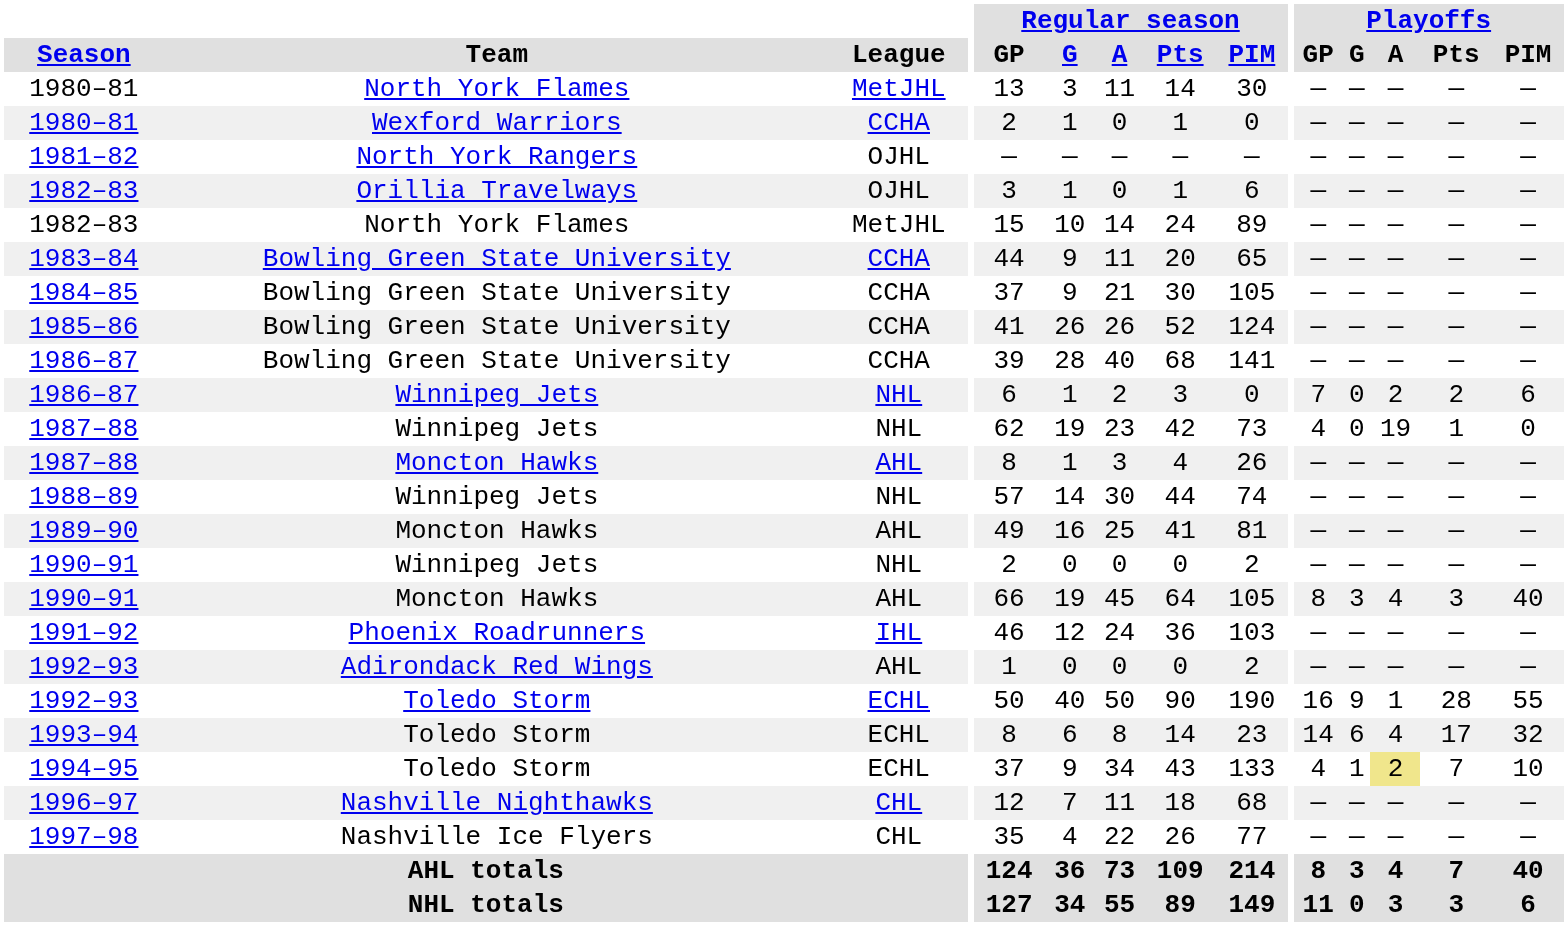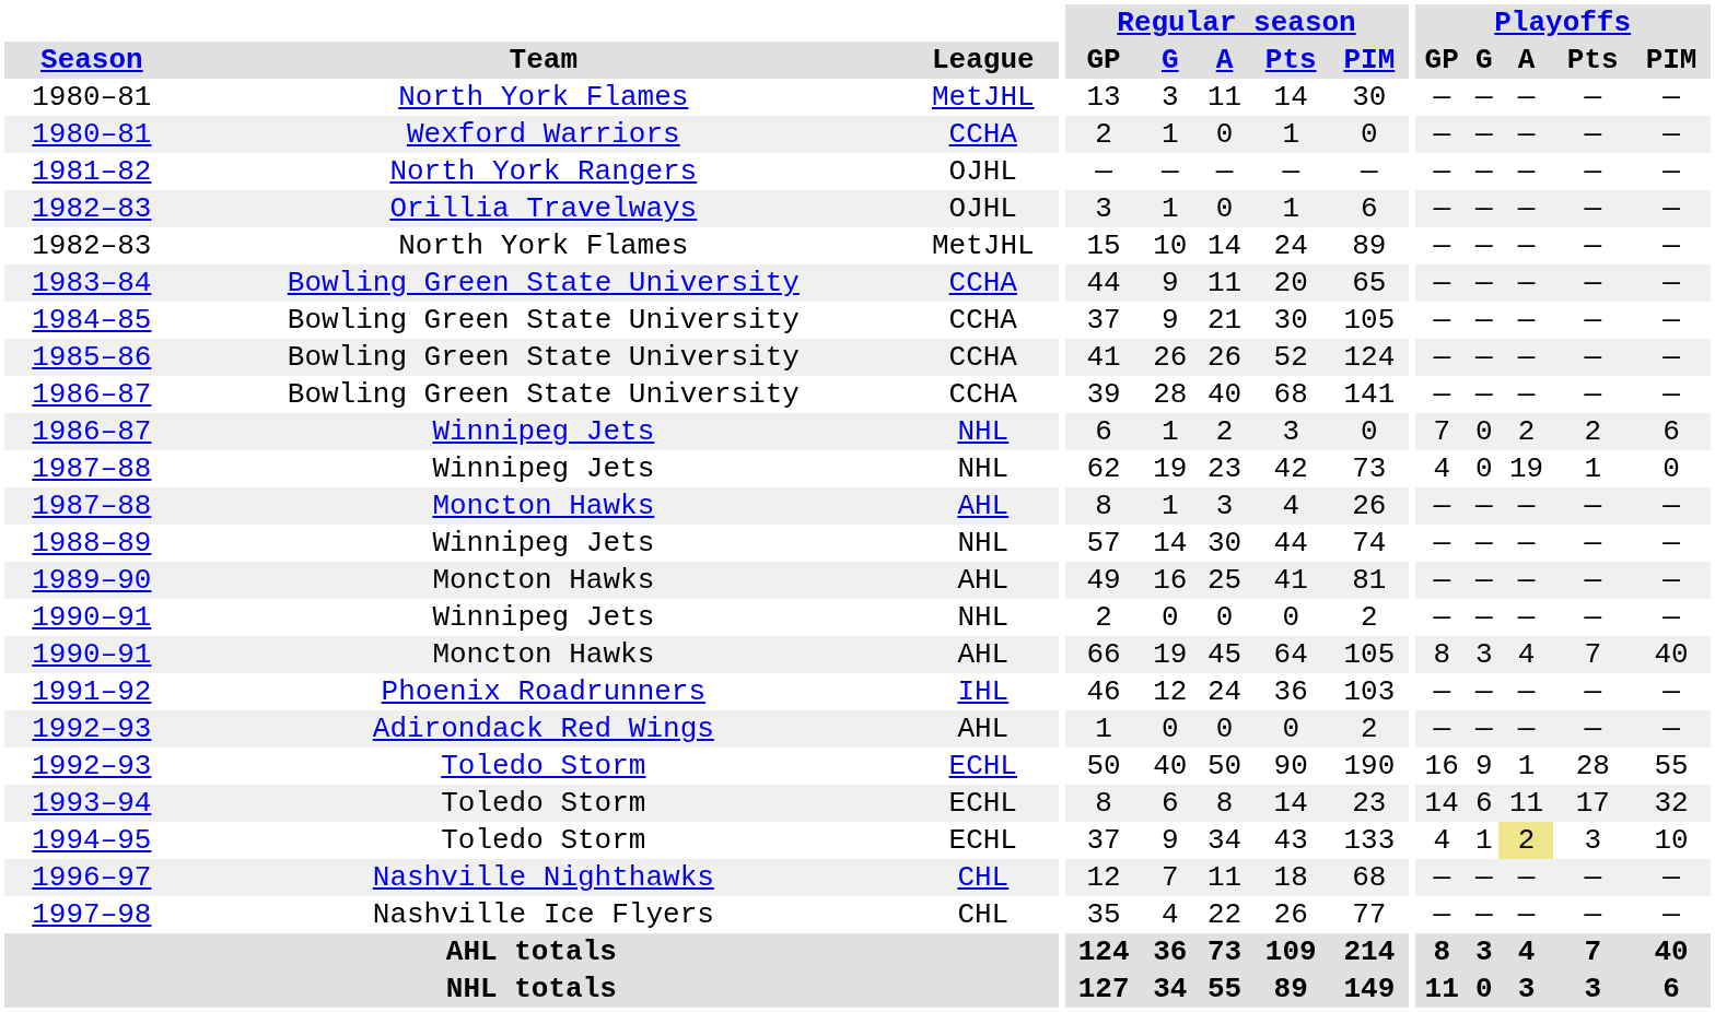1990–91 / Moncton Hawks | Playoffs / Pts: 3 -> 7
1993–94 | Playoffs / A: 4 -> 11
1994–95 | Playoffs / Pts: 7 -> 3
